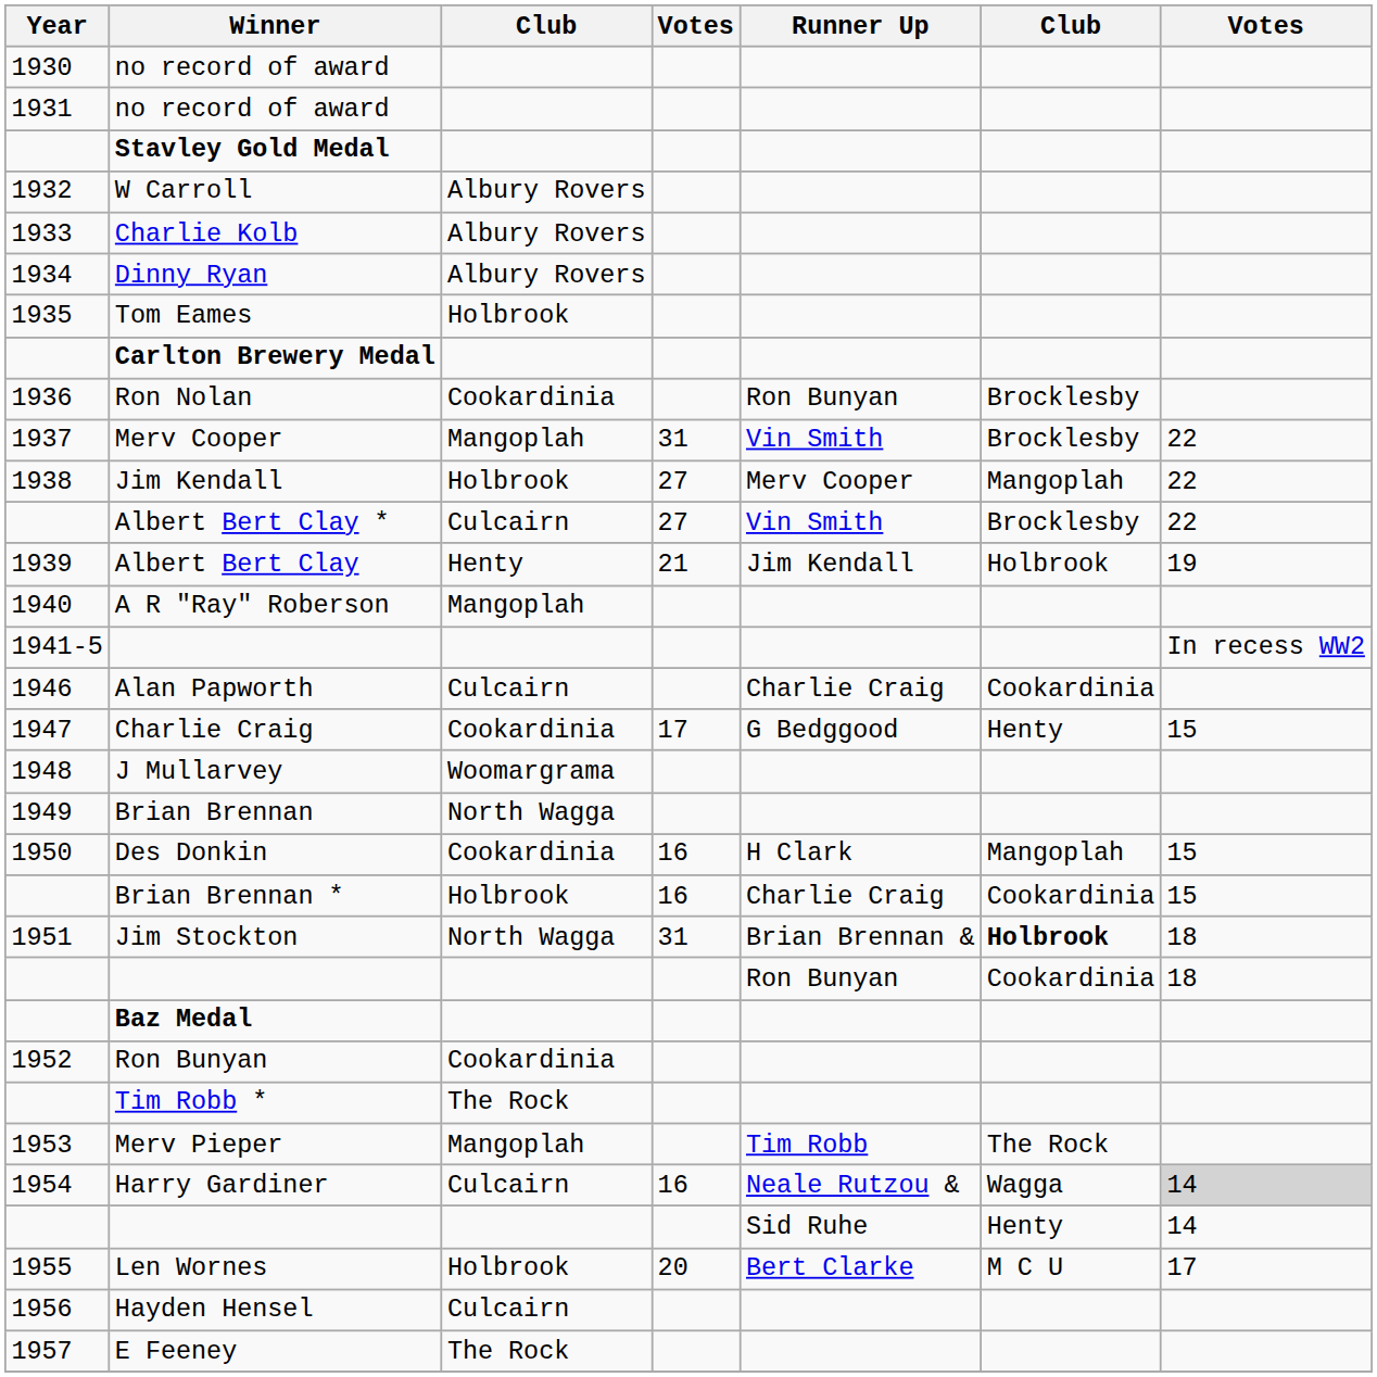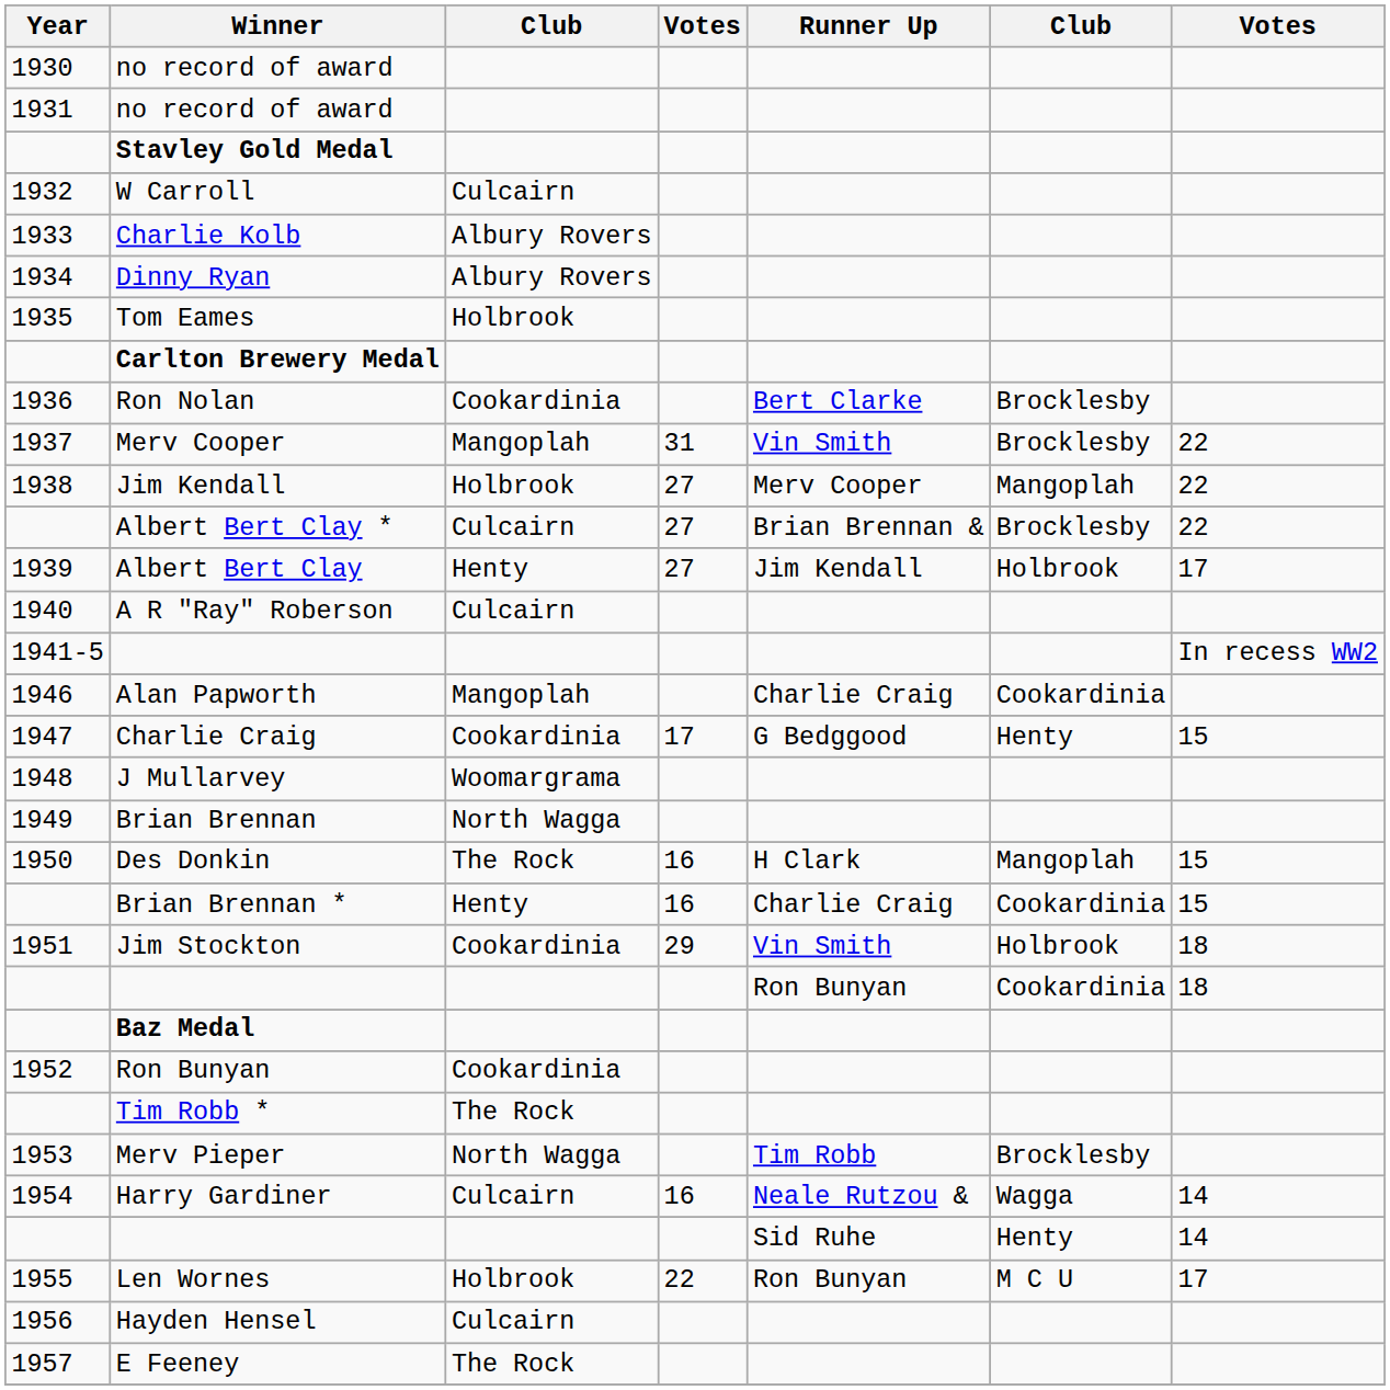W Carroll | column 3: Albury Rovers -> Culcairn
Ron Nolan | Runner Up: Ron Bunyan -> Bert Clarke
Albert Bert Clay * | Runner Up: Vin Smith -> Brian Brennan &
Albert Bert Clay | column 4: 21 -> 27
Albert Bert Clay | column 7: 19 -> 17
A R "Ray" Roberson | column 3: Mangoplah -> Culcairn
Alan Papworth | column 3: Culcairn -> Mangoplah
Des Donkin | column 3: Cookardinia -> The Rock
Brian Brennan * | column 3: Holbrook -> Henty
Jim Stockton | column 3: North Wagga -> Cookardinia
Jim Stockton | column 4: 31 -> 29
Jim Stockton | Runner Up: Brian Brennan & -> Vin Smith
Jim Stockton | column 6: bold -> normal
Merv Pieper | column 3: Mangoplah -> North Wagga
Merv Pieper | column 6: The Rock -> Brocklesby
Harry Gardiner | column 7: lightgrey background -> no background
Len Wornes | column 4: 20 -> 22
Len Wornes | Runner Up: Bert Clarke -> Ron Bunyan
